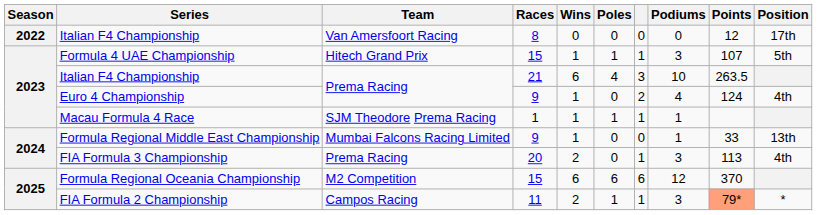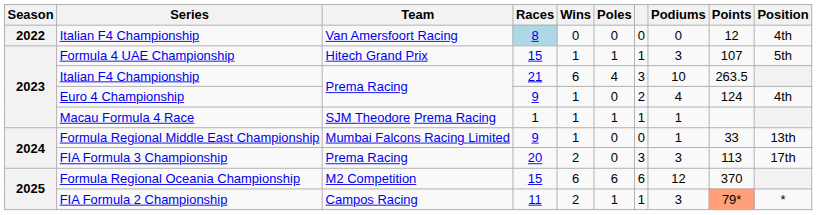Italian F4 Championship / Van Amersfoort Racing | Races: no background -> lightblue background
Italian F4 Championship / Van Amersfoort Racing | Position: 17th -> 4th
FIA Formula 3 Championship | column 7: 1 -> 3
FIA Formula 3 Championship | Position: 4th -> 17th
